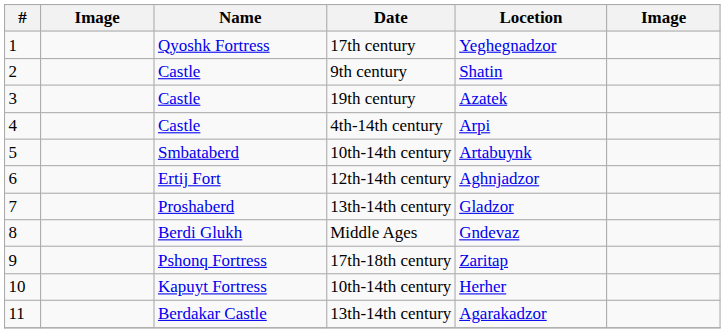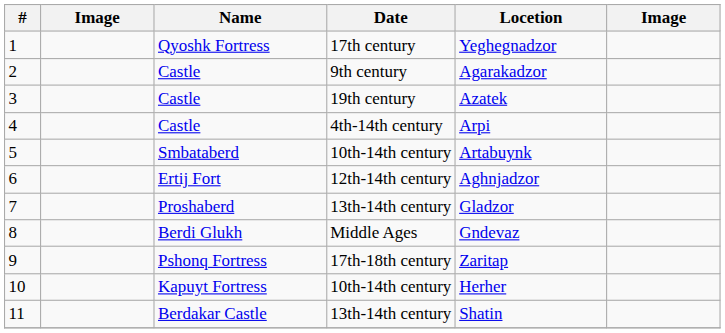2 | Locetion: Shatin -> Agarakadzor
11 | Locetion: Agarakadzor -> Shatin
